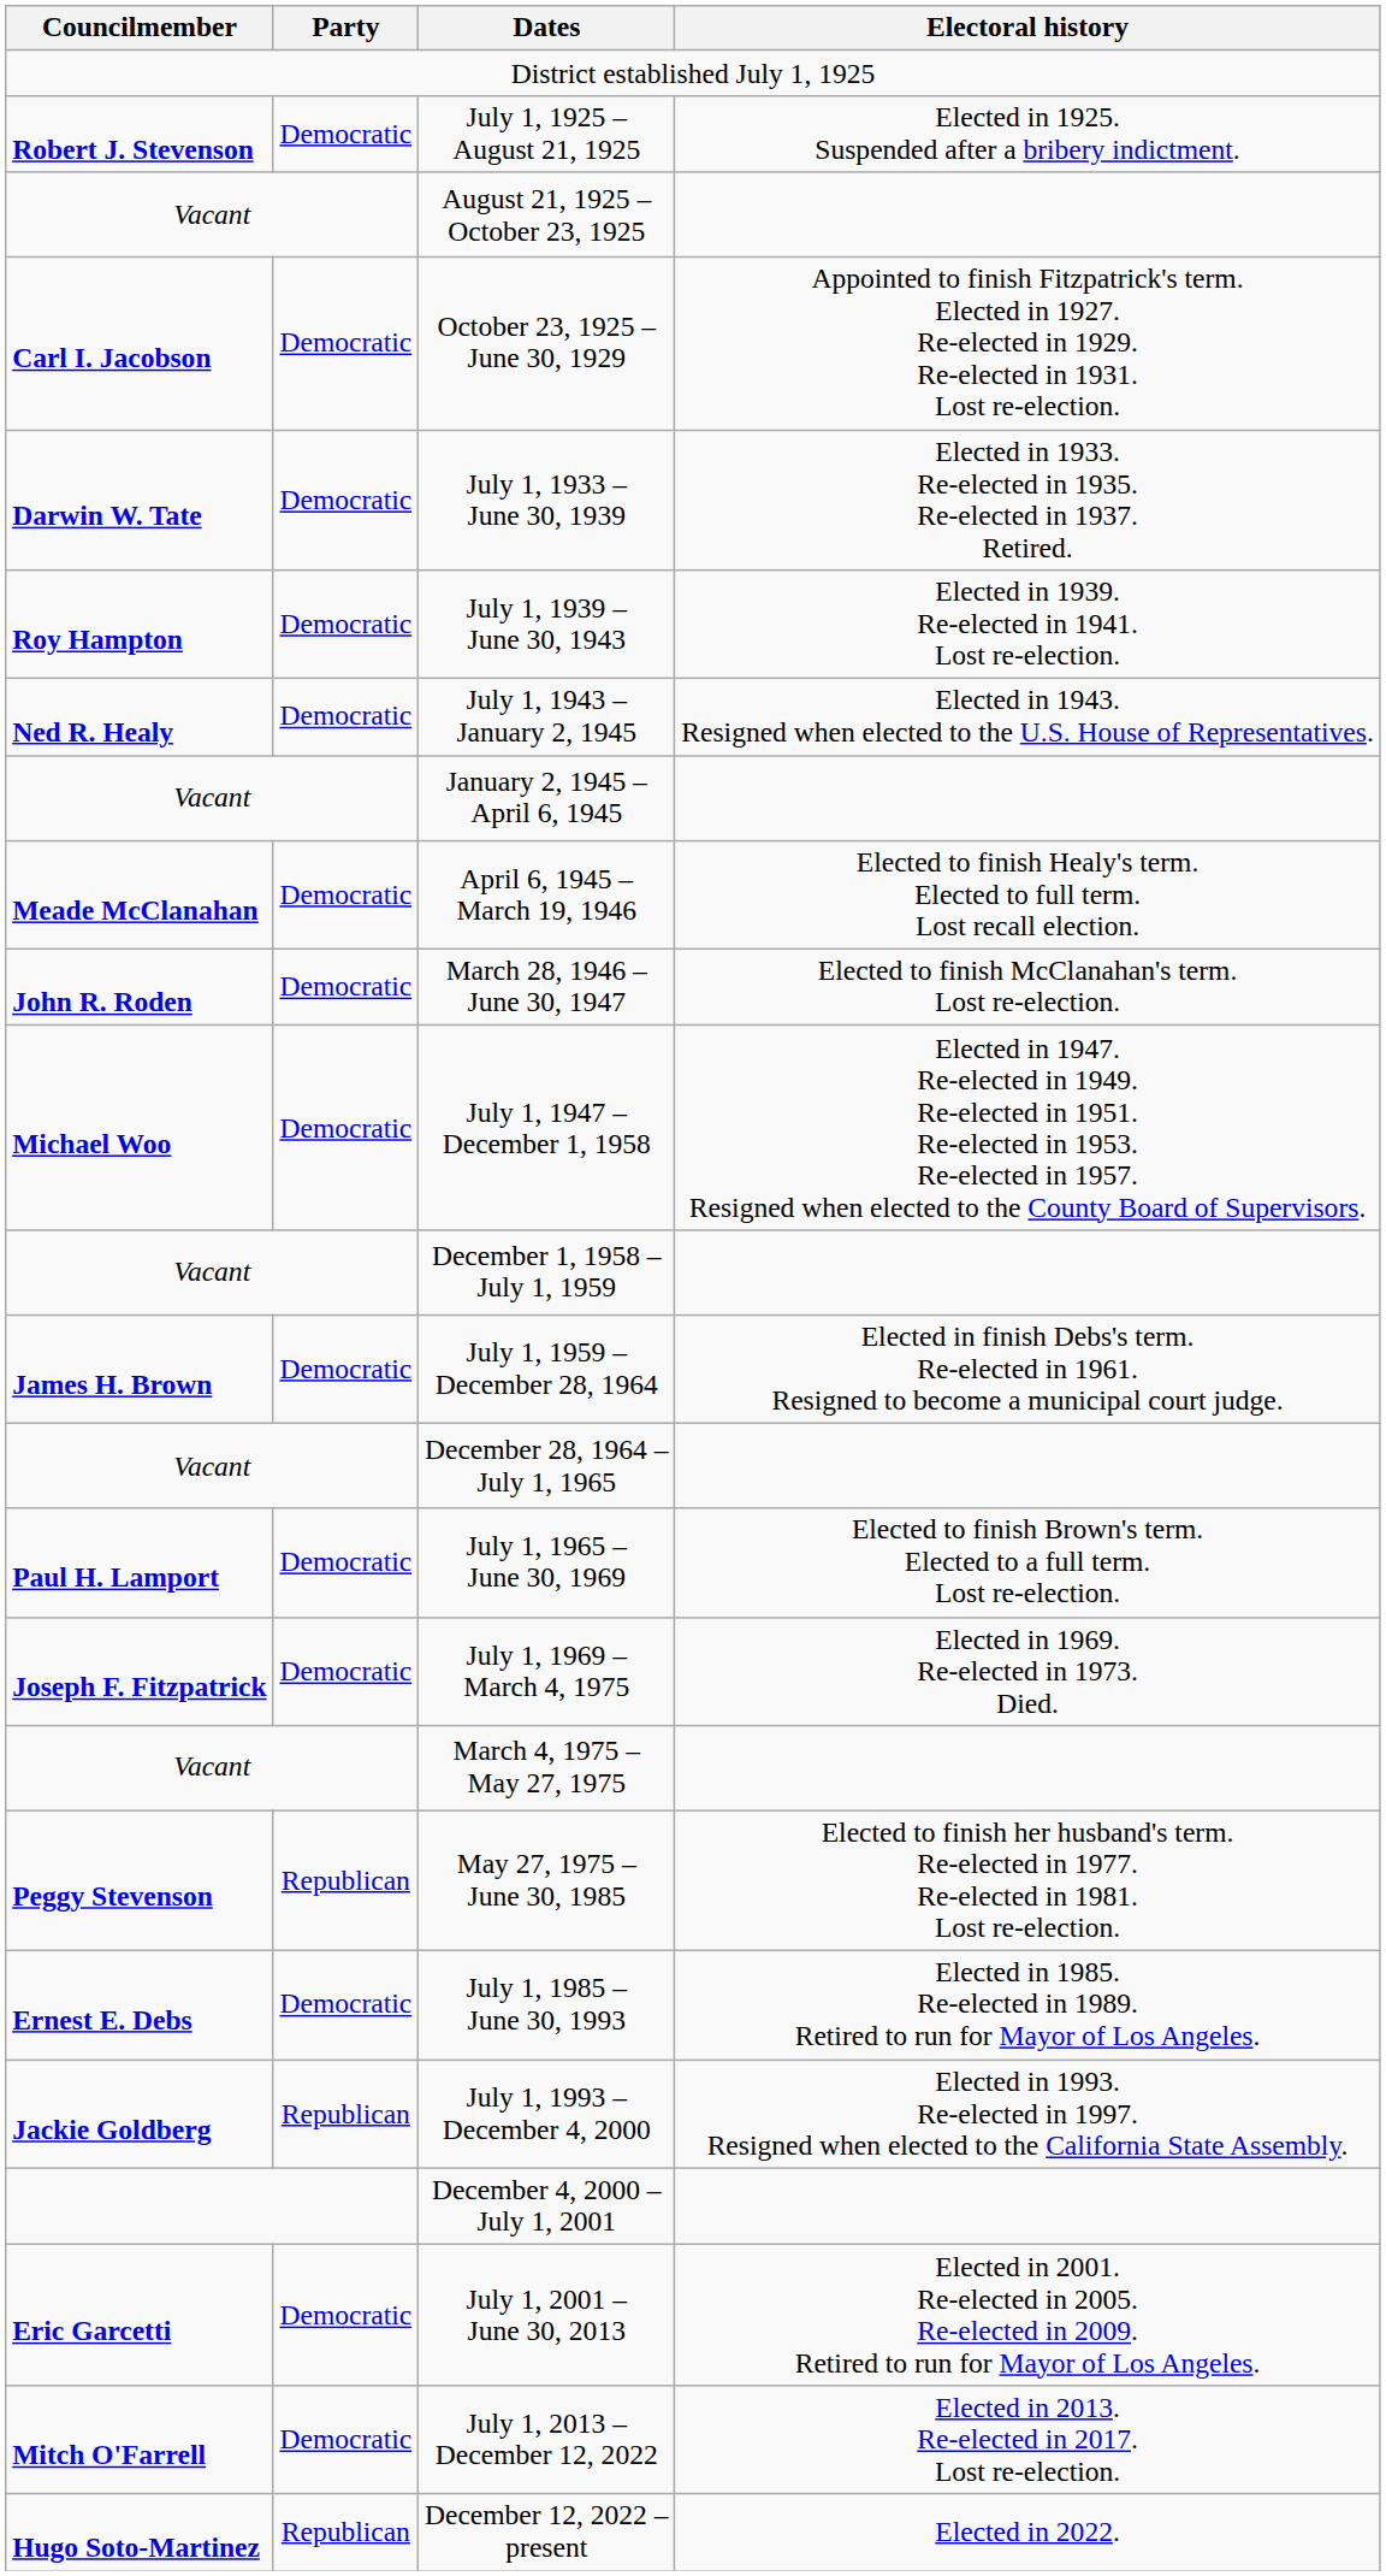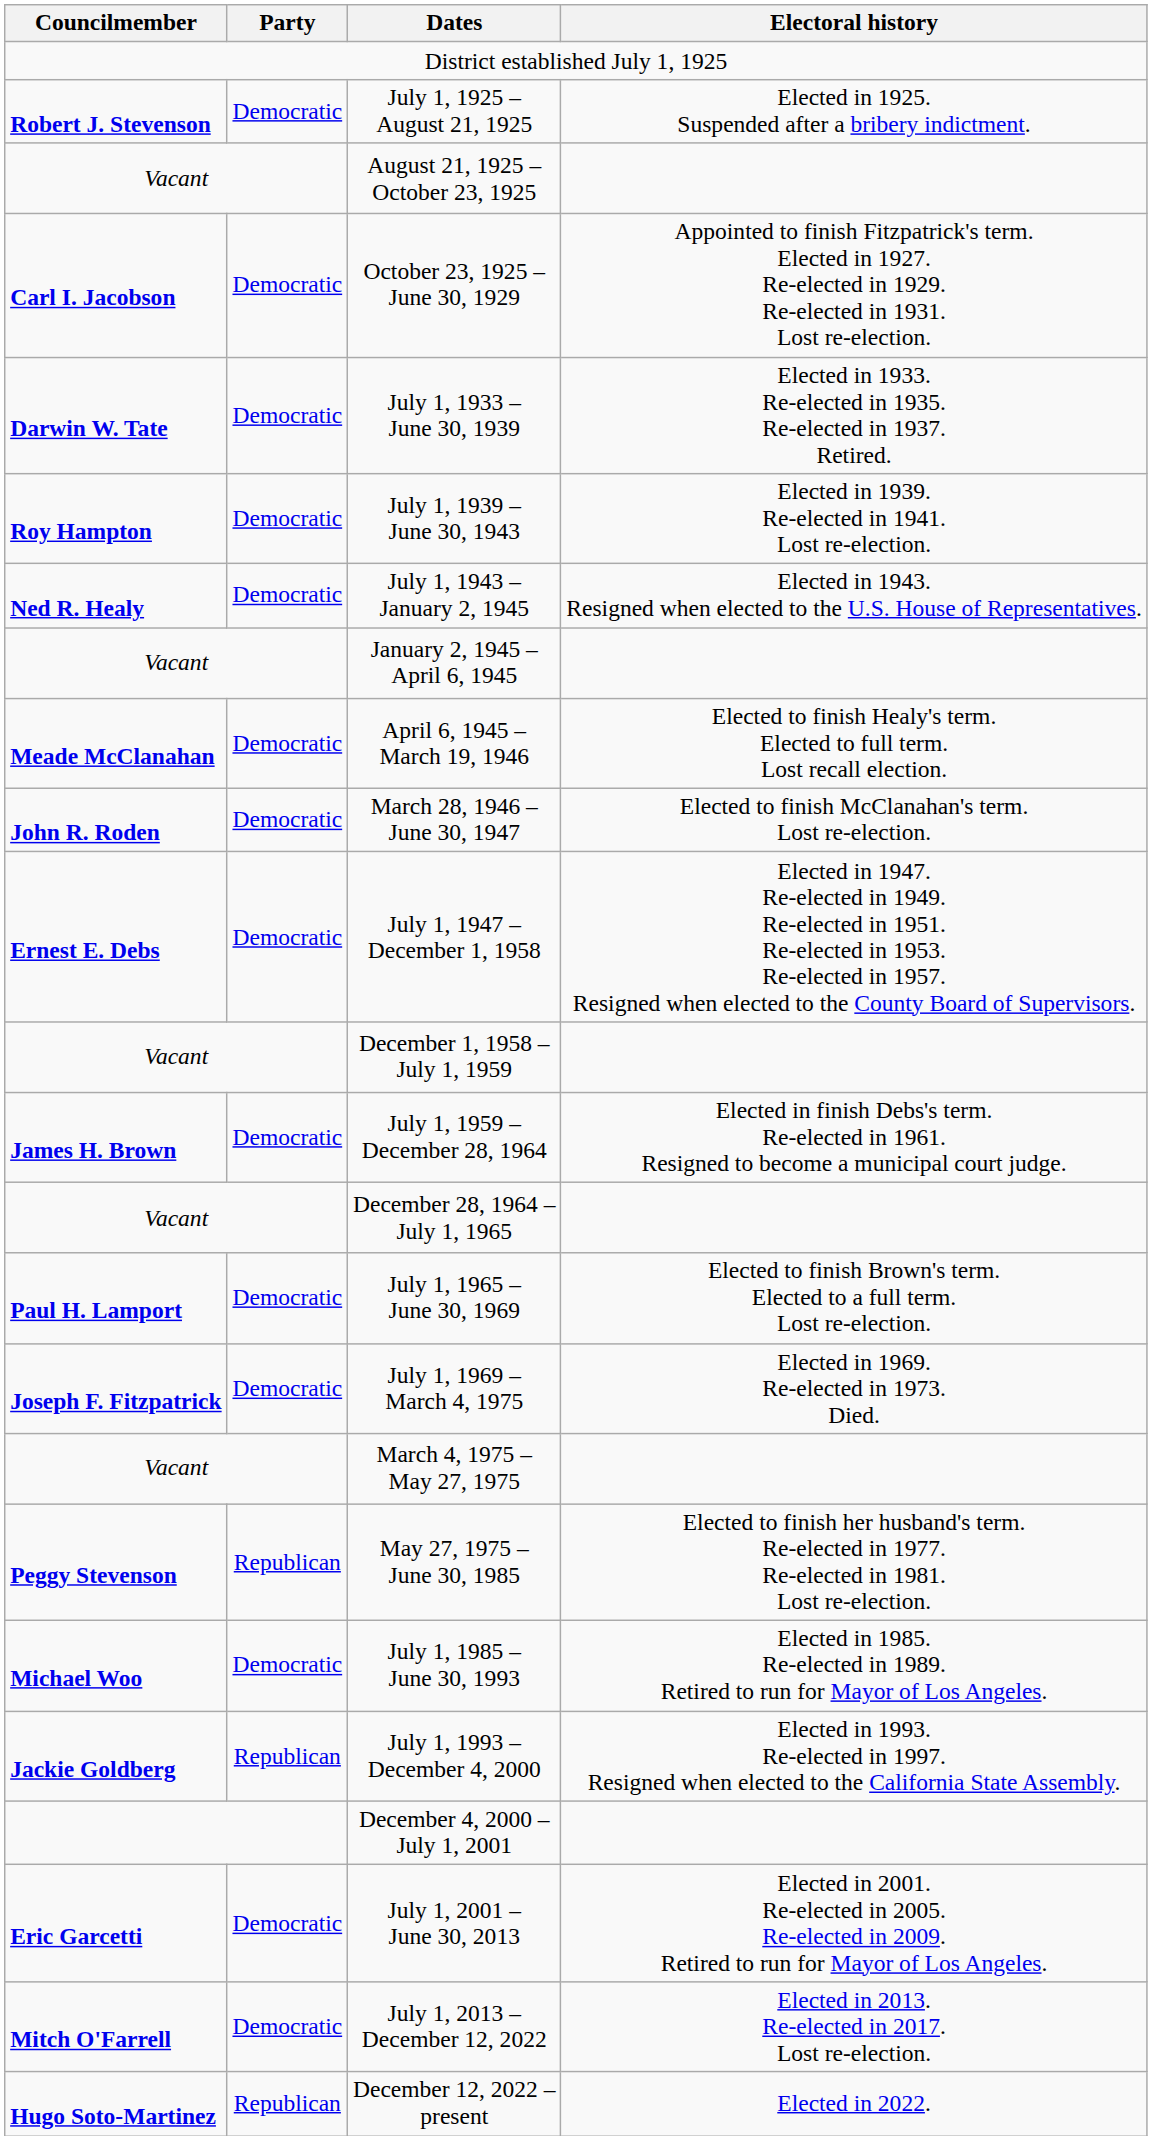July 1, 1947 – December 1, 1958 | Councilmember: Michael Woo -> Ernest E. Debs
July 1, 1985 – June 30, 1993 | Councilmember: Ernest E. Debs -> Michael Woo
